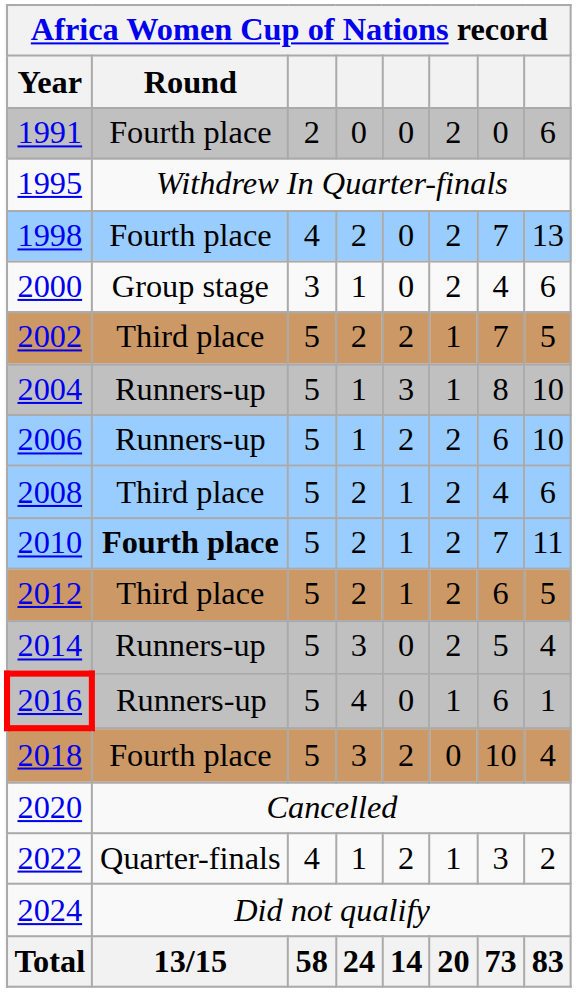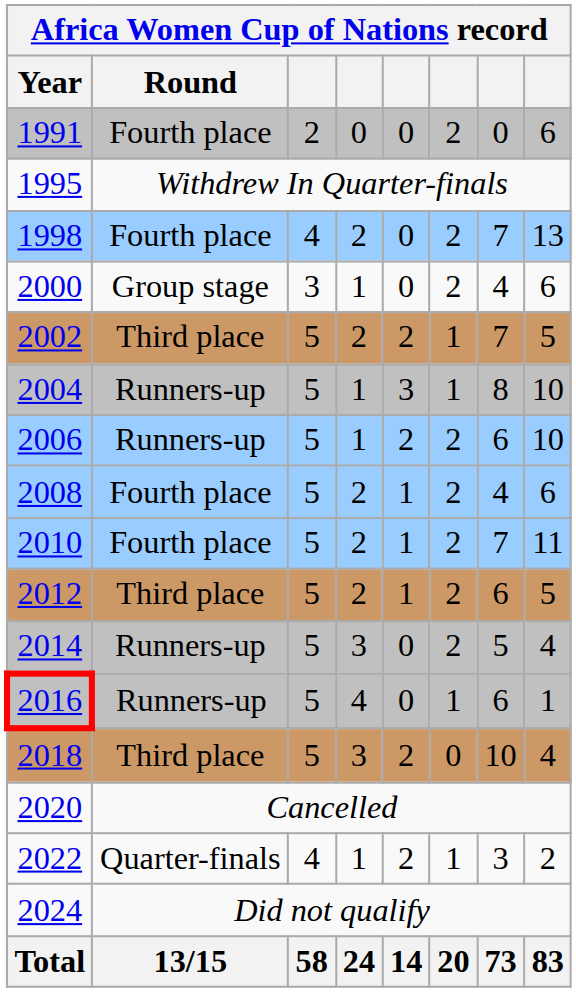2008 | Africa Women Cup of Nations record / Round: Third place -> Fourth place
2010 | Africa Women Cup of Nations record / Round: bold -> normal
2018 | Africa Women Cup of Nations record / Round: Fourth place -> Third place
